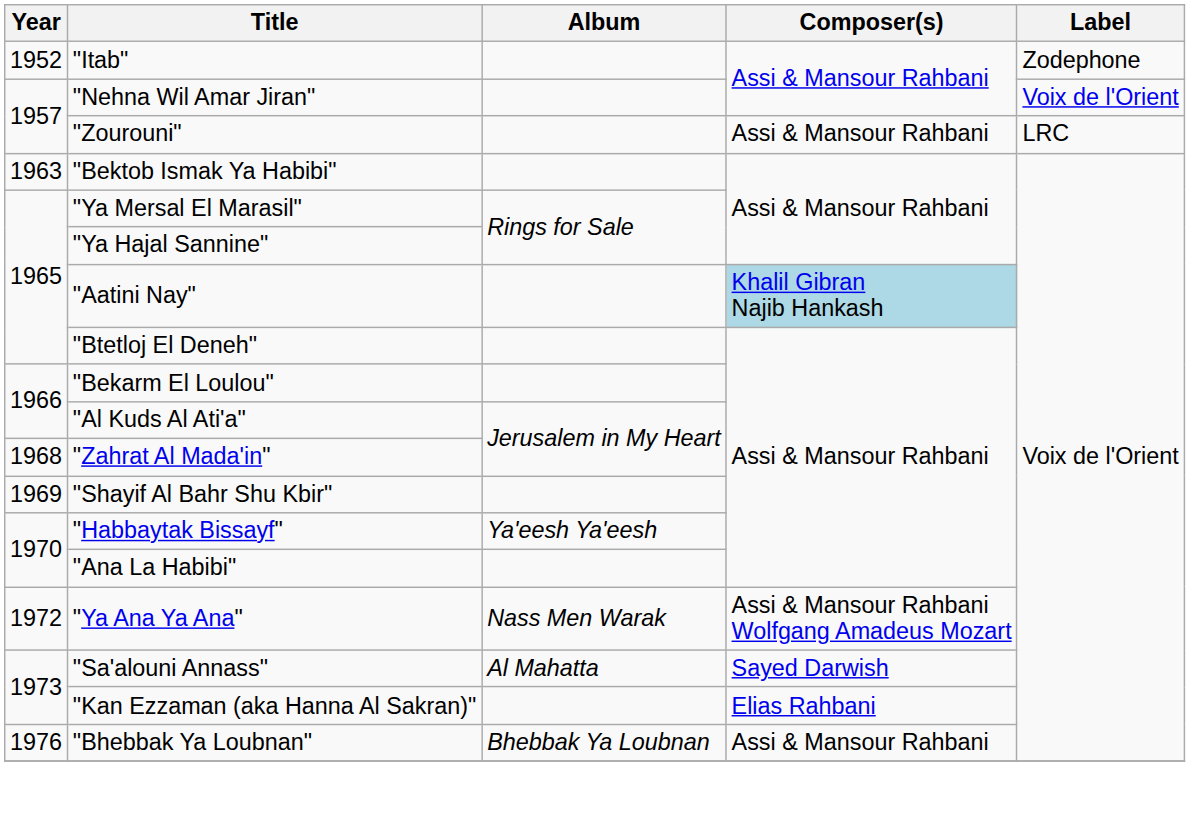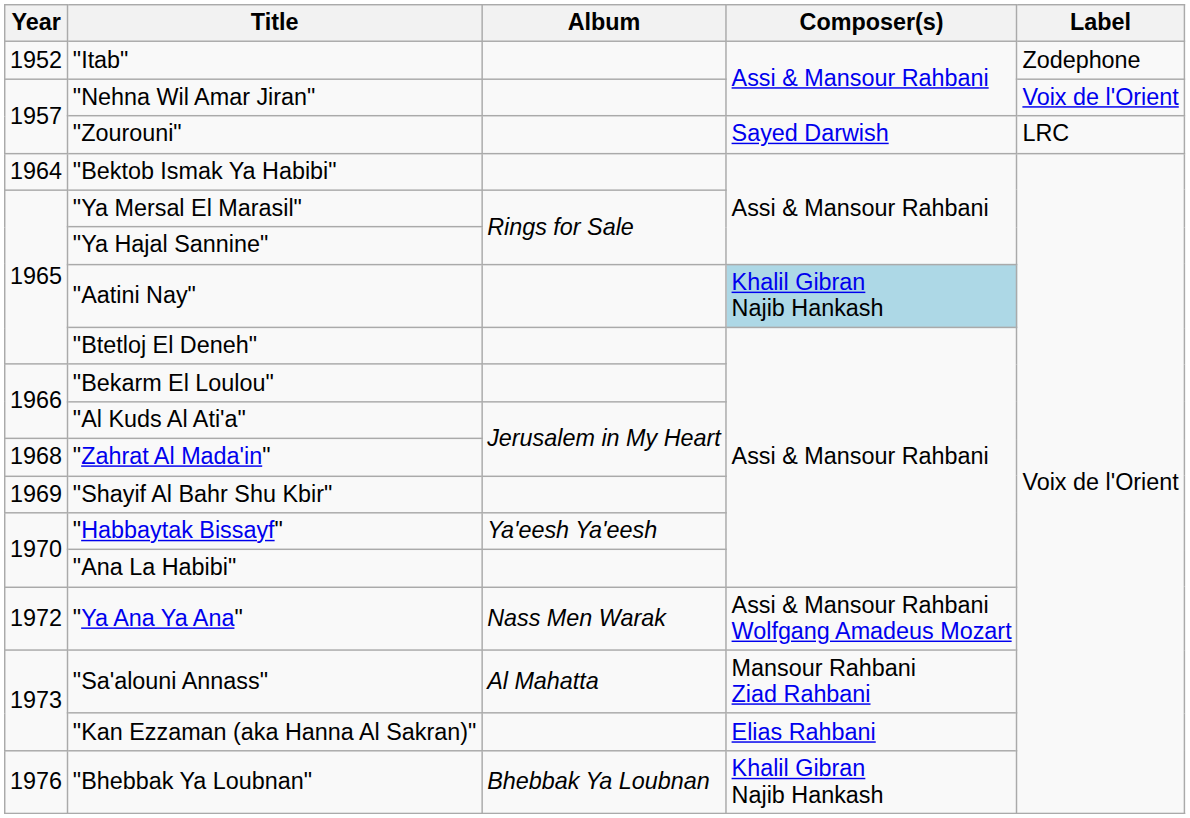"Zourouni" | Composer(s): Assi & Mansour Rahbani -> Sayed Darwish
"Bektob Ismak Ya Habibi" | Year: 1963 -> 1964
"Sa'alouni Annass" | Composer(s): Sayed Darwish -> Mansour Rahbani Ziad Rahbani
"Bhebbak Ya Loubnan" | Composer(s): Assi & Mansour Rahbani -> Khalil Gibran Najib Hankash
